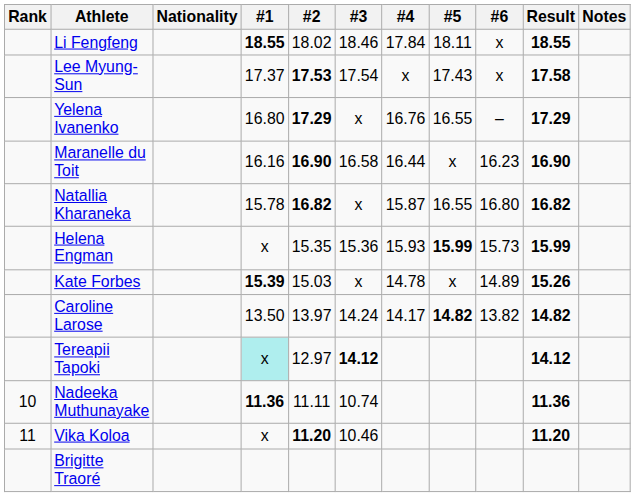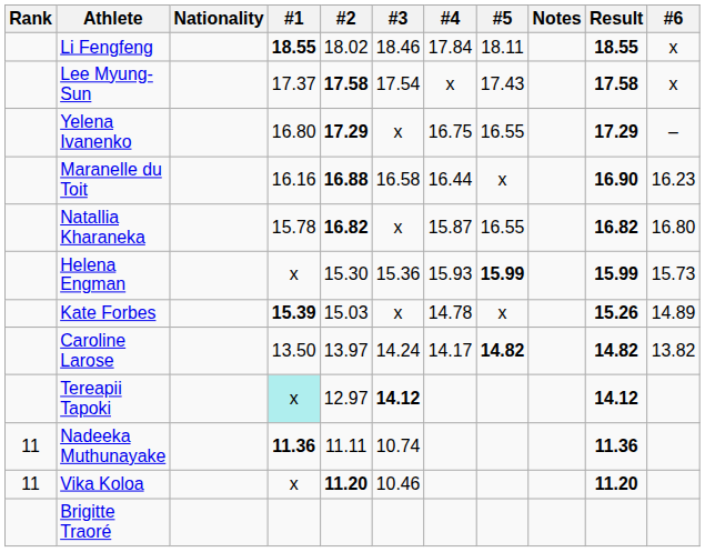columns swapped: #6 <-> Notes
Lee Myung-Sun | #2: 17.53 -> 17.58
Yelena Ivanenko | #4: 16.76 -> 16.75
Maranelle du Toit | #2: 16.90 -> 16.88
Helena Engman | #2: 15.35 -> 15.30
Nadeeka Muthunayake | Rank: 10 -> 11
